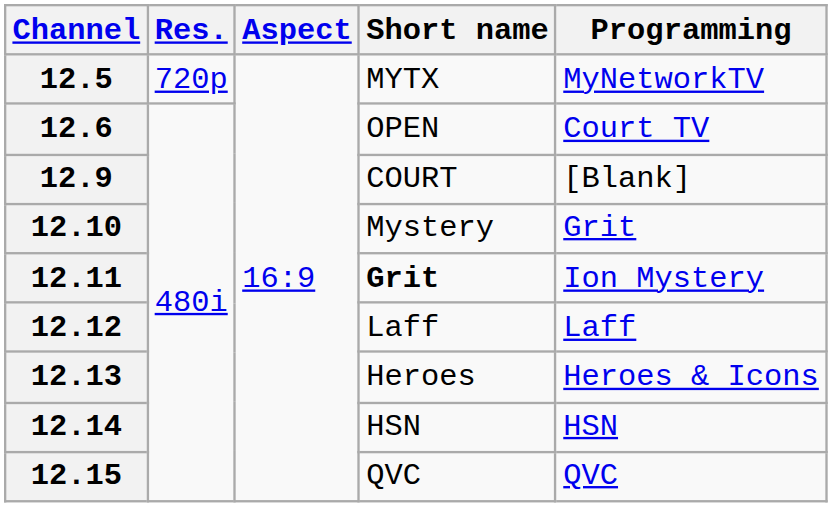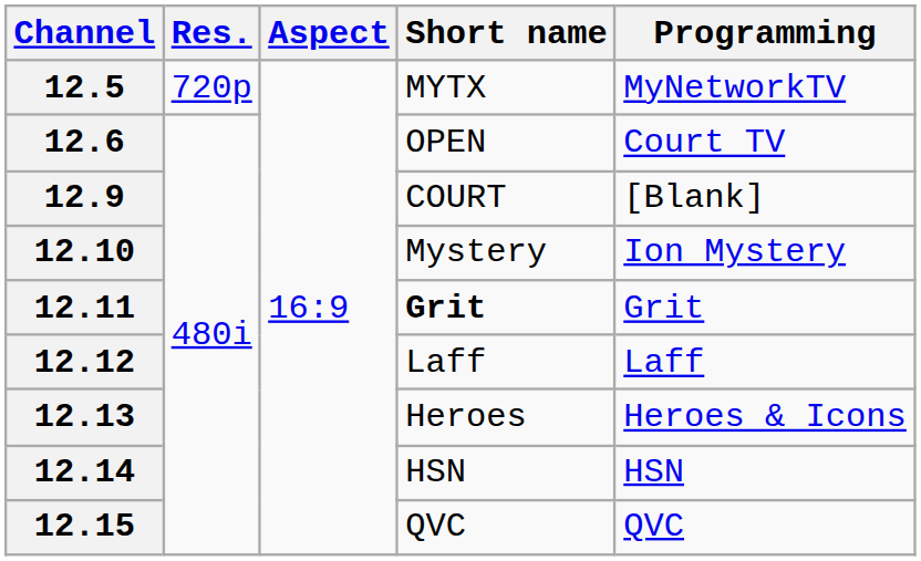12.10 | Programming: Grit -> Ion Mystery
12.11 | Programming: Ion Mystery -> Grit
